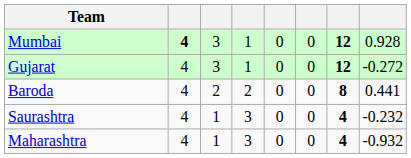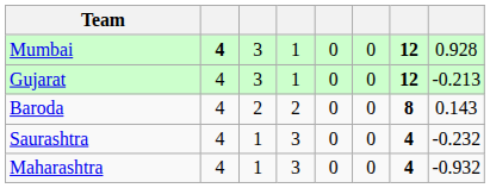Gujarat | column 8: -0.272 -> -0.213
Baroda | column 8: 0.441 -> 0.143
